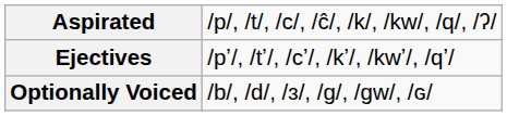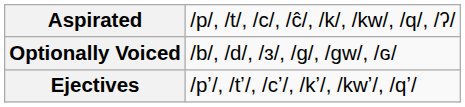rows swapped: Optionally Voiced <-> Ejectives
